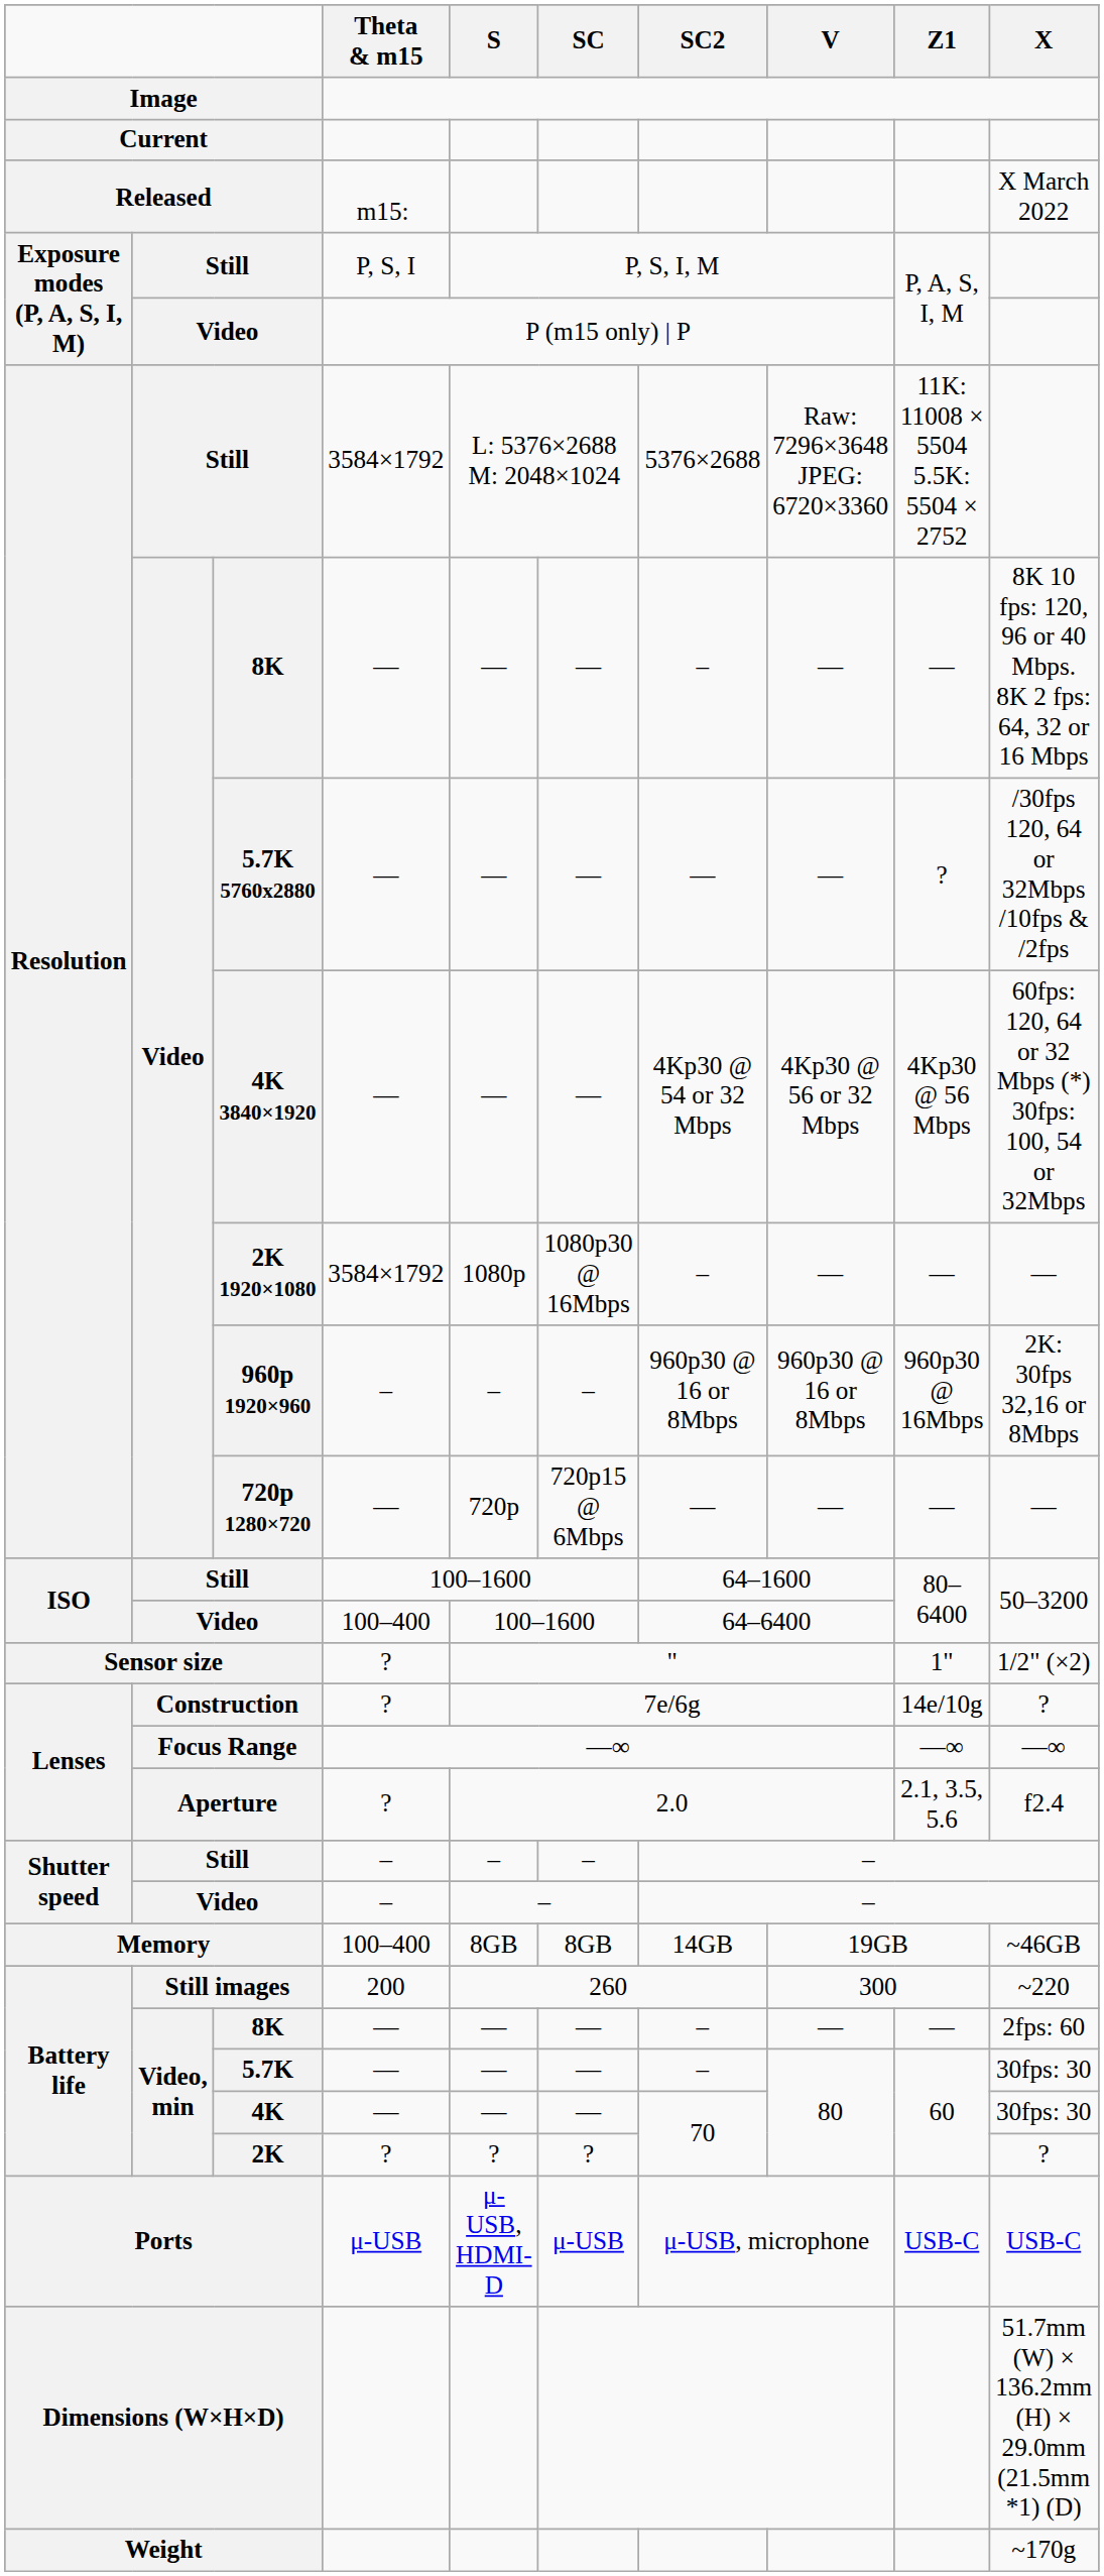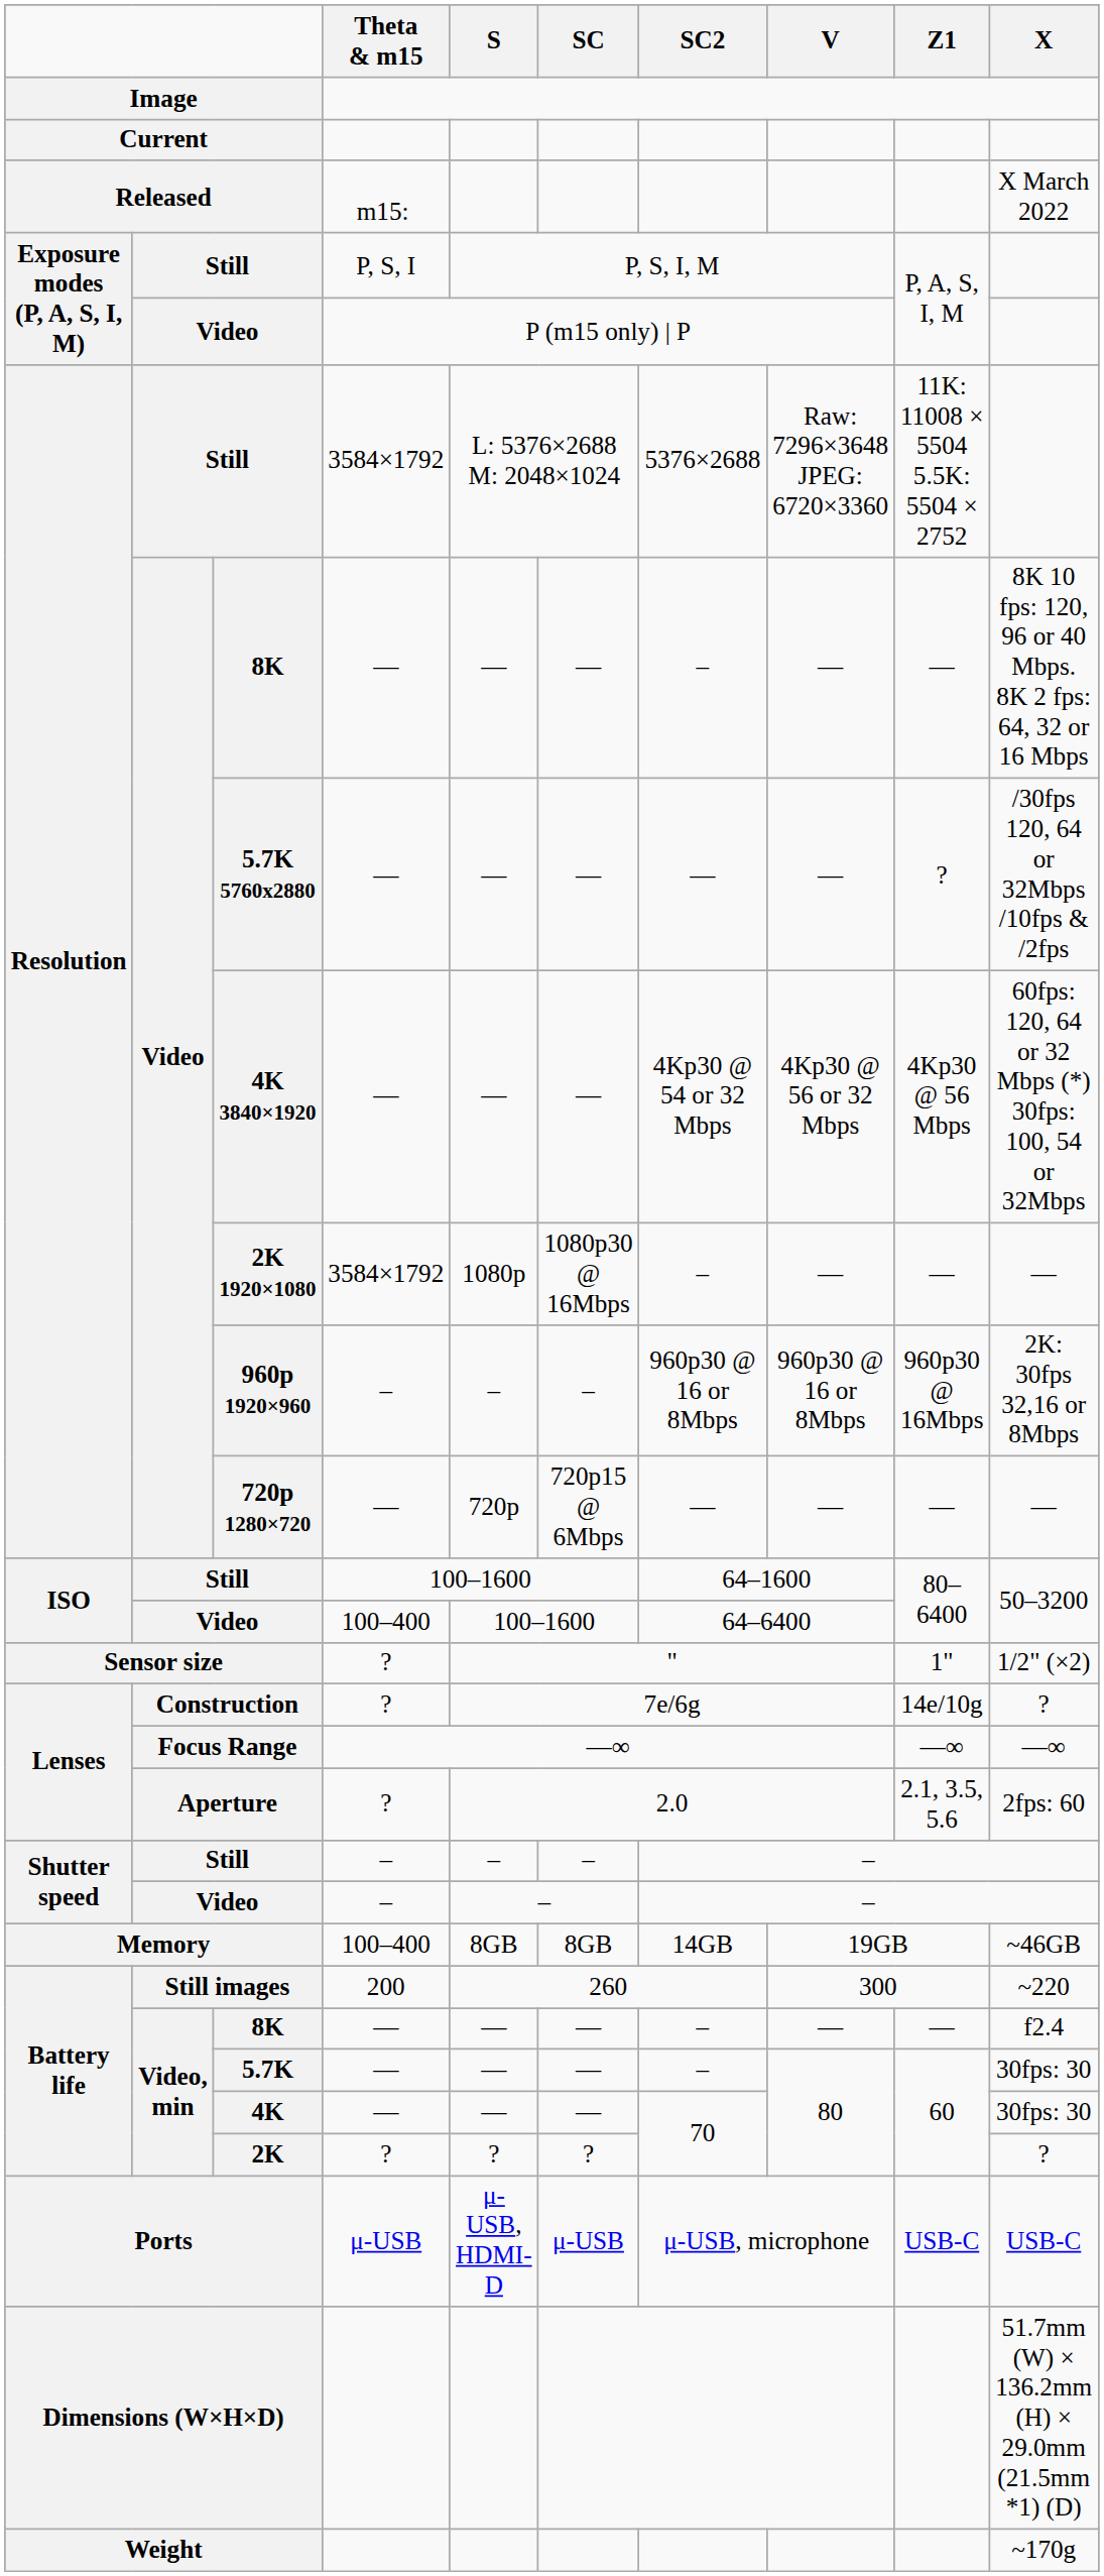Aperture | X: f2.4 -> 2fps: 60
Battery life / 8K | X: 2fps: 60 -> f2.4
